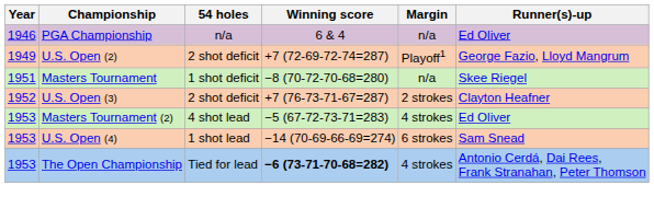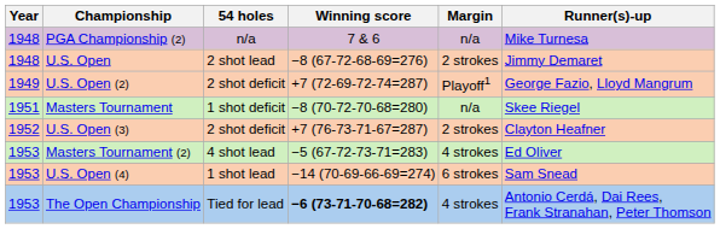- row: 1946 | PGA Championship | n/a | 6 & 4 | n/a | Ed Oliver
+ row: 1948 | PGA Championship (2) | n/a | 7 & 6 | n/a | Mike Turnesa
+ row: 1948 | U.S. Open | 2 shot lead | −8 (67-72-68-69=276) | 2 strokes | Jimmy Demaret
